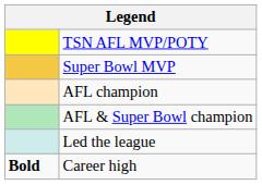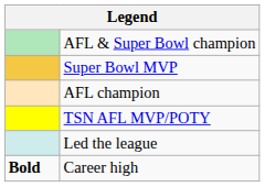rows swapped: TSN AFL MVP/POTY <-> AFL & Super Bowl champion
